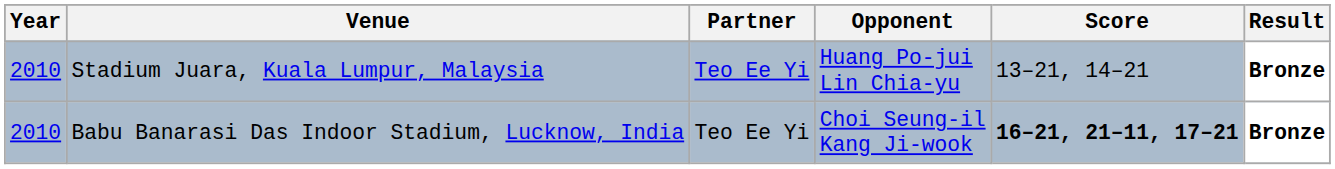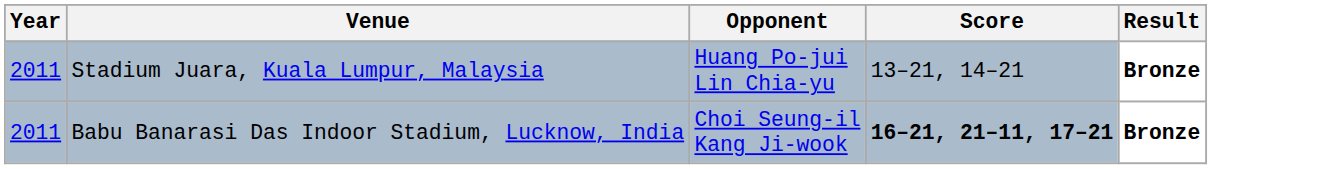- column: Partner | Teo Ee Yi | Teo Ee Yi
Stadium Juara, Kuala Lumpur, Malaysia | Year: 2010 -> 2011
Babu Banarasi Das Indoor Stadium, Lucknow, India | Year: 2010 -> 2011
